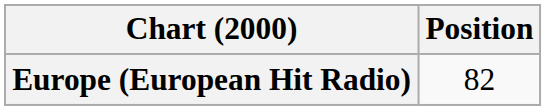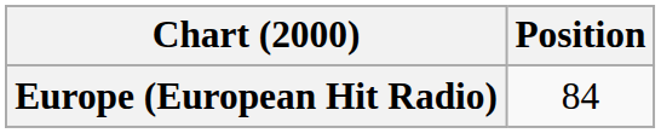Europe (European Hit Radio) | Position: 82 -> 84
